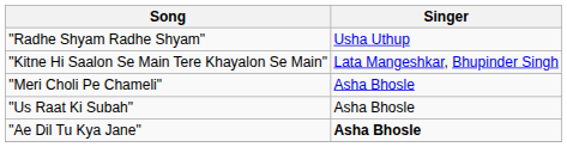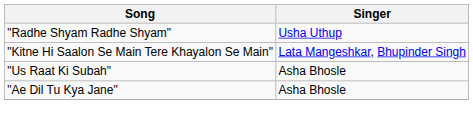- row: "Meri Choli Pe Chameli" | Asha Bhosle
"Ae Dil Tu Kya Jane" | Singer: bold -> normal
